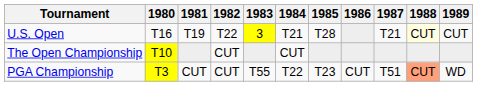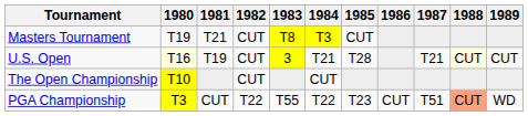+ row: Masters Tournament | T19 | T21 | CUT | T8 | T3 | CUT
U.S. Open | 1980: no background -> lightyellow background
U.S. Open | 1982: T22 -> CUT
PGA Championship | 1982: CUT -> T22
